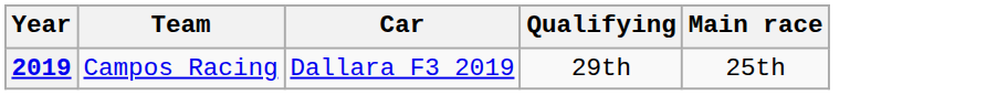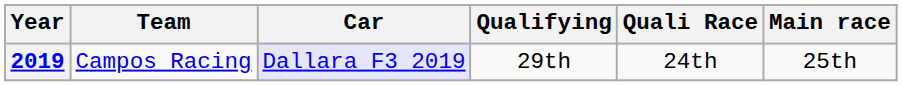+ column: Quali Race | 24th
2019 | Car: no background -> lavender background
